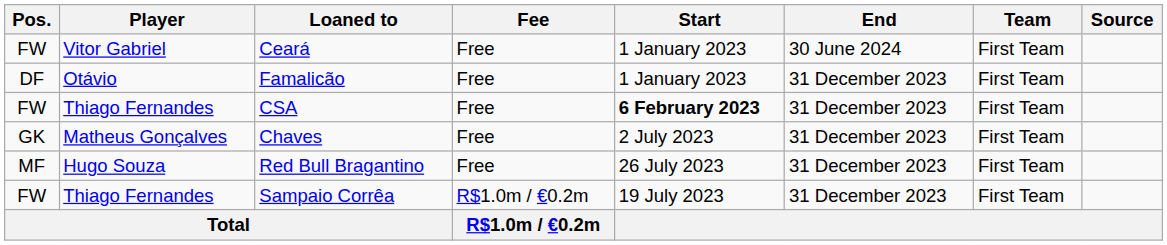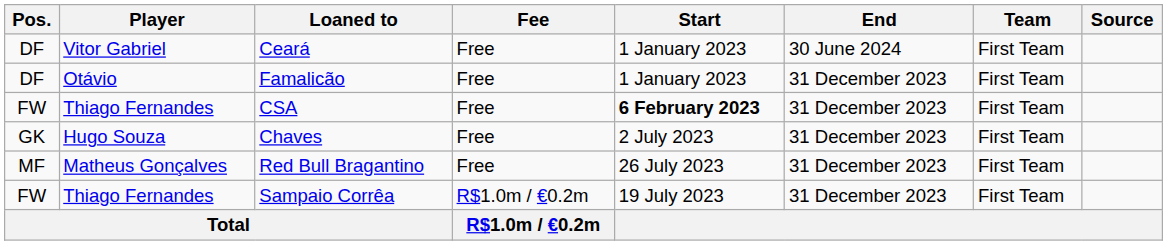Ceará | Pos.: FW -> DF
Chaves | Player: Matheus Gonçalves -> Hugo Souza
Red Bull Bragantino | Player: Hugo Souza -> Matheus Gonçalves
